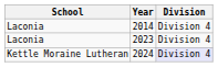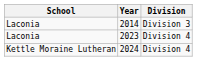2014 | Division: Division 4 -> Division 3
2024 | Division: lavender background -> no background
